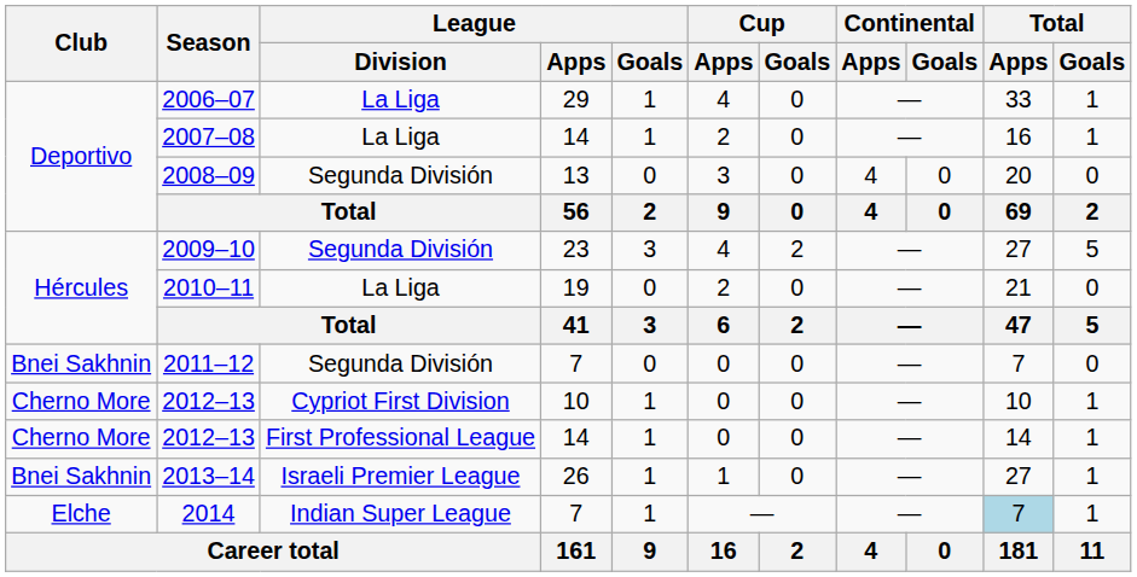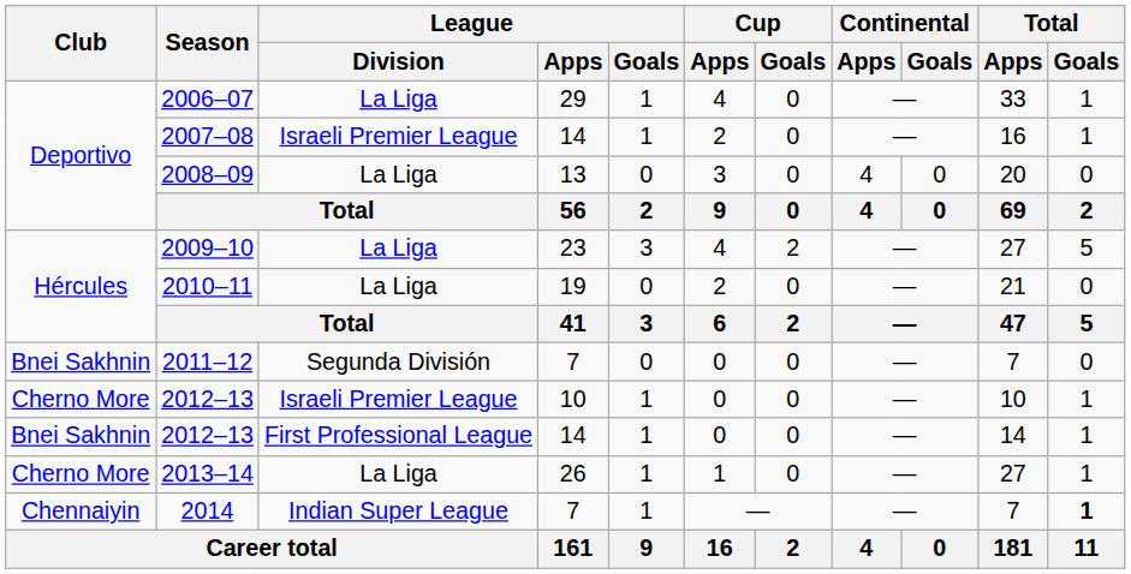2007–08 | League / Division: La Liga -> Israeli Premier League
2008–09 | League / Division: Segunda División -> La Liga
2009–10 | League / Division: Segunda División -> La Liga
2012–13 / 10 | League / Division: Cypriot First Division -> Israeli Premier League
2012–13 / 14 | Club: Cherno More -> Bnei Sakhnin
2013–14 | Club: Bnei Sakhnin -> Cherno More
2013–14 | League / Division: Israeli Premier League -> La Liga
2014 | Club: Elche -> Chennaiyin
2014 | Total / Apps: lightblue background -> no background
2014 | Total / Goals: normal -> bold
